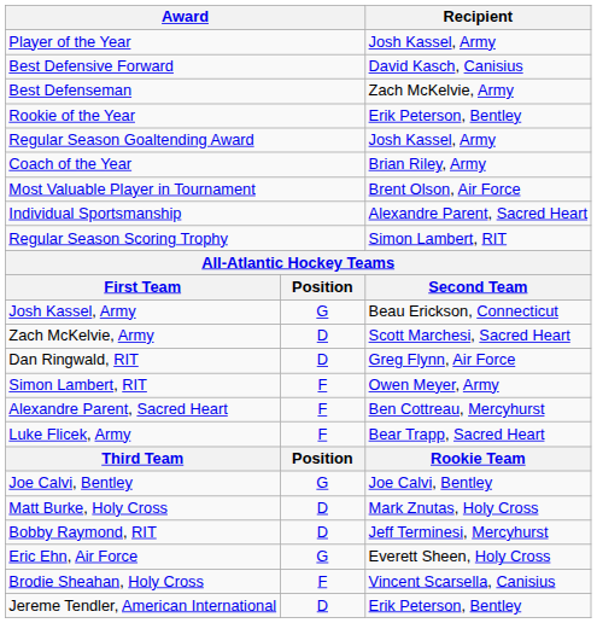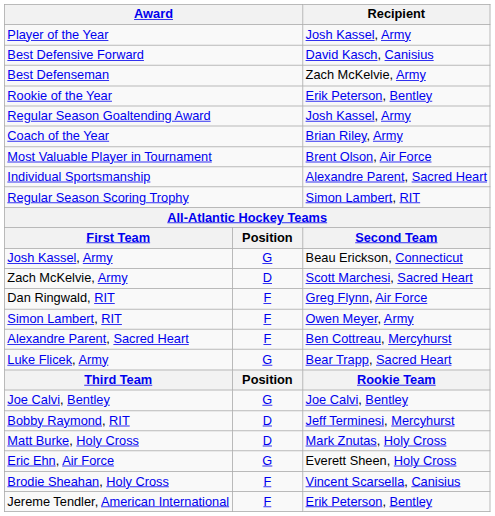Dan Ringwald, RIT | column 2: D -> F
Luke Flicek, Army | column 2: F -> G
rows swapped: Bobby Raymond, RIT <-> Matt Burke, Holy Cross
Jereme Tendler, American International | column 2: D -> F
